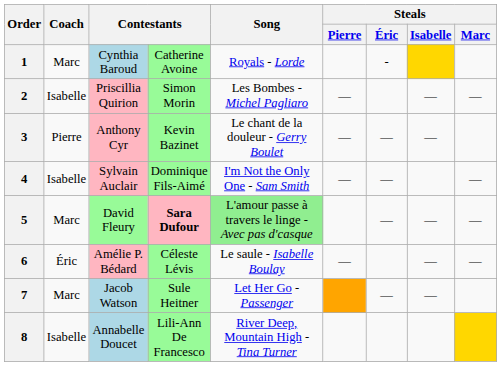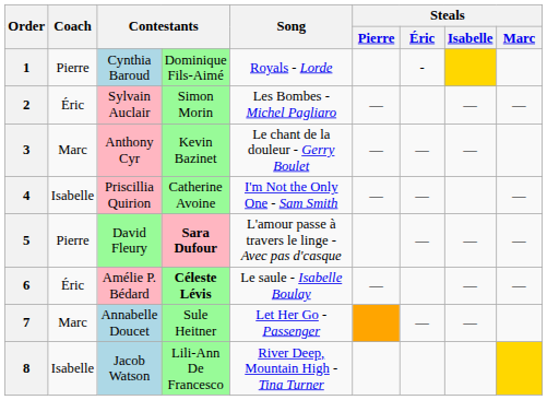1 | Coach: Marc -> Pierre
1 | column 4: Catherine Avoine -> Dominique Fils-Aimé
2 | Coach: Isabelle -> Éric
2 | column 3: Priscillia Quirion -> Sylvain Auclair
3 | Coach: Pierre -> Marc
4 | column 3: Sylvain Auclair -> Priscillia Quirion
4 | column 4: Dominique Fils-Aimé -> Catherine Avoine
5 | Coach: Marc -> Pierre
5 | Song: lightgreen background -> no background
6 | column 4: normal -> bold
7 | column 3: Jacob Watson -> Annabelle Doucet
8 | column 3: Annabelle Doucet -> Jacob Watson
